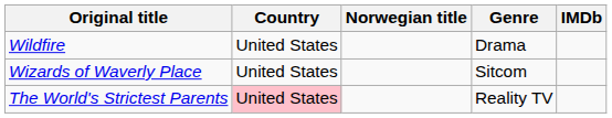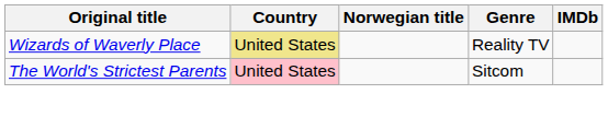- row: Wildfire | United States | Drama
Wizards of Waverly Place | Country: no background -> khaki background
Wizards of Waverly Place | Genre: Sitcom -> Reality TV
The World's Strictest Parents | Genre: Reality TV -> Sitcom
